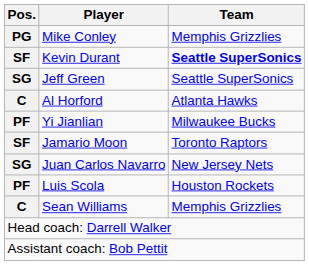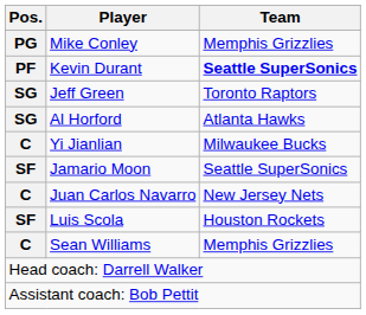Kevin Durant | Pos.: SF -> PF
Jeff Green | Team: Seattle SuperSonics -> Toronto Raptors
Al Horford | Pos.: C -> SG
Yi Jianlian | Pos.: PF -> C
Jamario Moon | Team: Toronto Raptors -> Seattle SuperSonics
Juan Carlos Navarro | Pos.: SG -> C
Luis Scola | Pos.: PF -> SF
